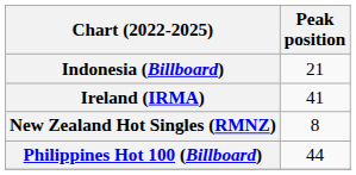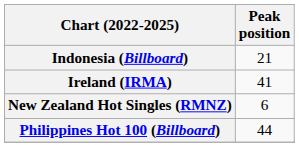New Zealand Hot Singles (RMNZ) | Peak position: 8 -> 6
